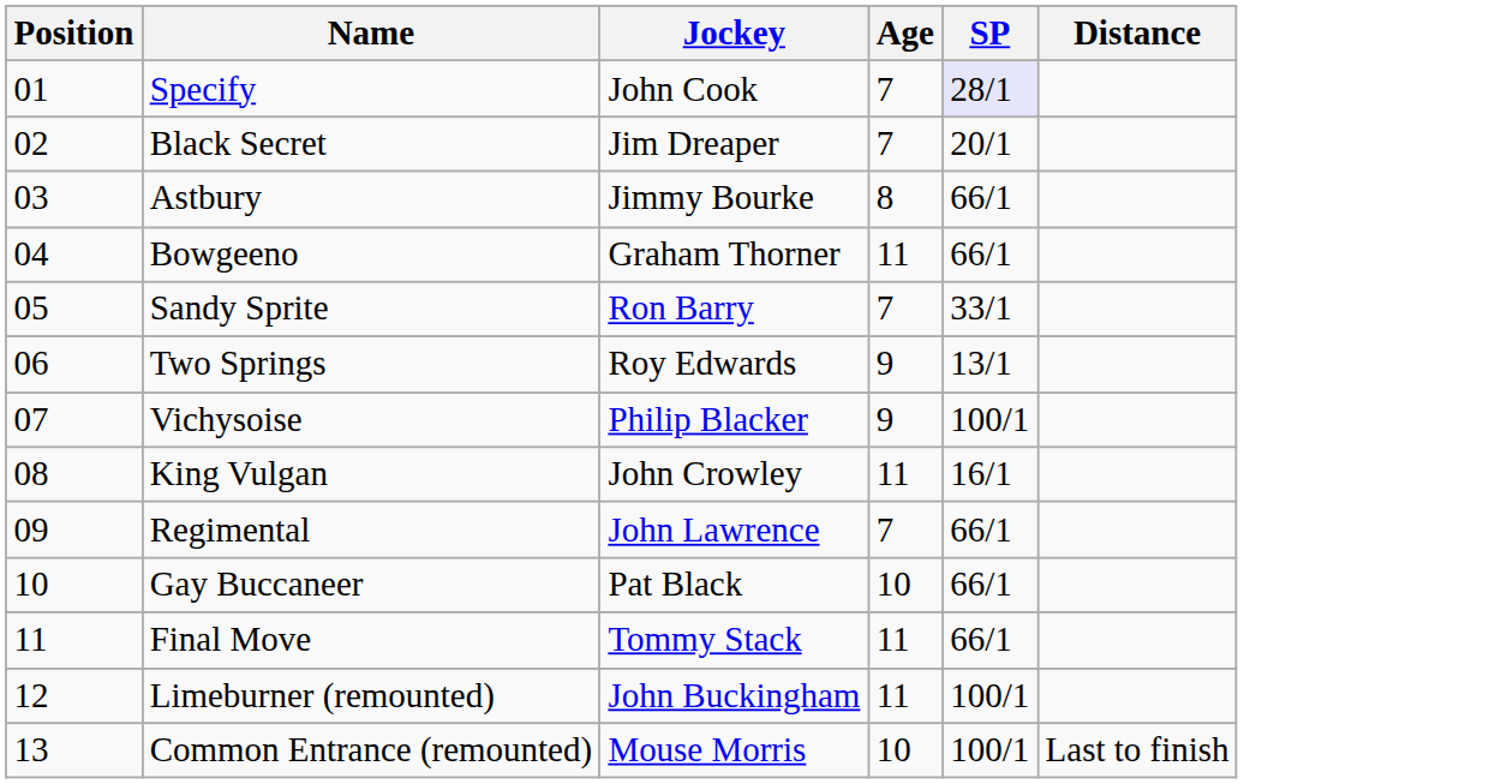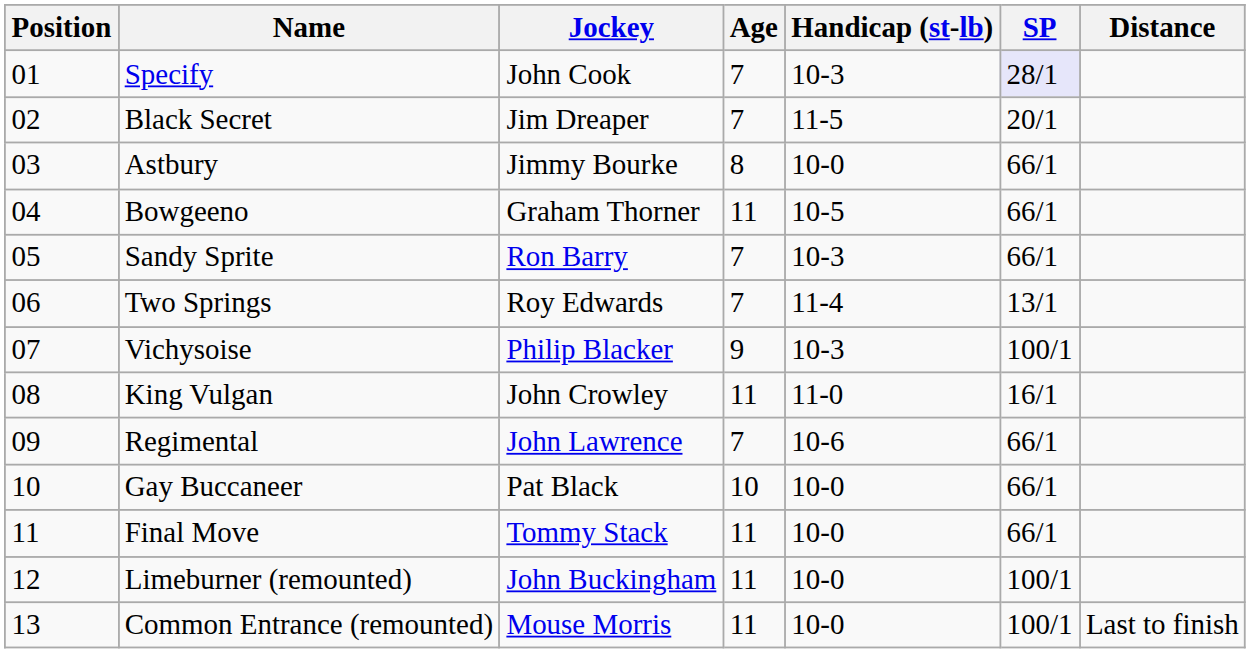+ column: Handicap (st-lb) | 10-3 | 11-5 | 10-0 | 10-5 | 10-3 | 11-4 | 10-3 | 11-0 | 10-6 | 10-0 | 10-0 | 10-0 | 10-0
Sandy Sprite | SP: 33/1 -> 66/1
Two Springs | Age: 9 -> 7
Common Entrance (remounted) | Age: 10 -> 11
